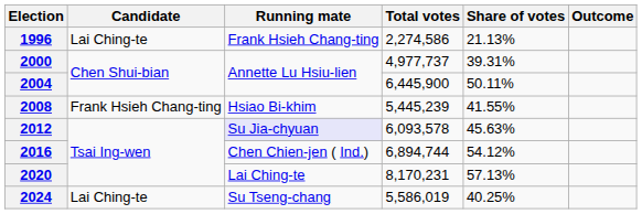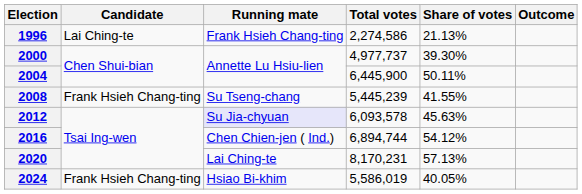2000 | Share of votes: 39.31% -> 39.30%
2008 | Running mate: Hsiao Bi-khim -> Su Tseng-chang
2024 | Candidate: Lai Ching-te -> Frank Hsieh Chang-ting
2024 | Running mate: Su Tseng-chang -> Hsiao Bi-khim
2024 | Share of votes: 40.25% -> 40.05%
